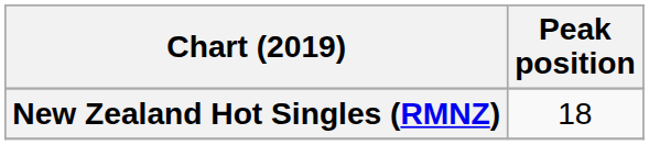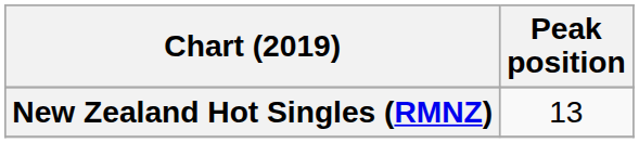New Zealand Hot Singles (RMNZ) | Peak position: 18 -> 13
